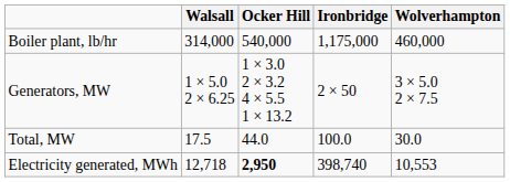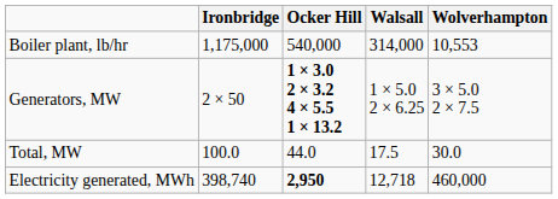columns swapped: Ironbridge <-> Walsall
Boiler plant, lb/hr | Wolverhampton: 460,000 -> 10,553
Generators, MW | Ocker Hill: normal -> bold
Electricity generated, MWh | Wolverhampton: 10,553 -> 460,000
